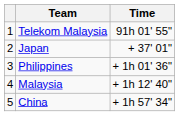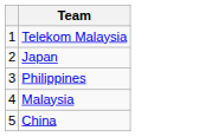- column: Time | 91h 01' 55" | + 37' 01" | + 1h 01' 36" | + 1h 12' 40" | + 1h 57' 34"
